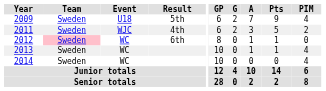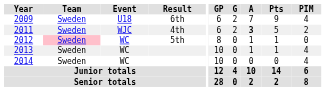2009 | Result: 5th -> 6th
2011 | A: normal -> bold
2012 | Result: 6th -> 5th
